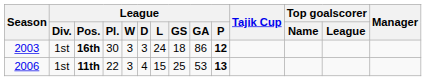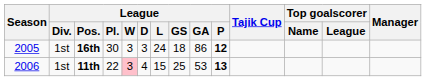16th | Season: 2003 -> 2005
11th | League / W: no background -> pink background
